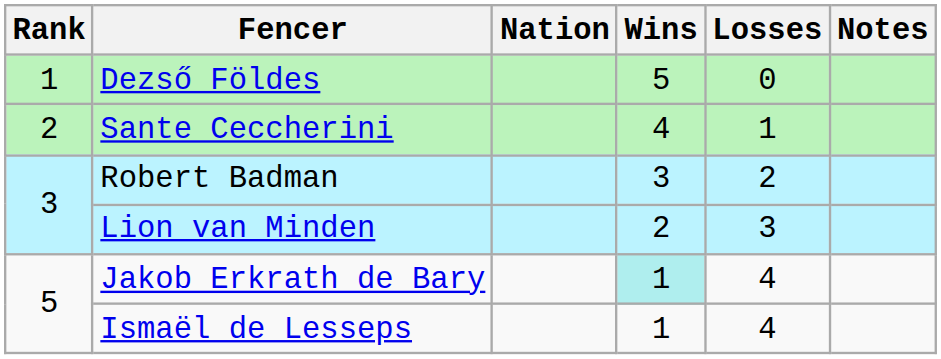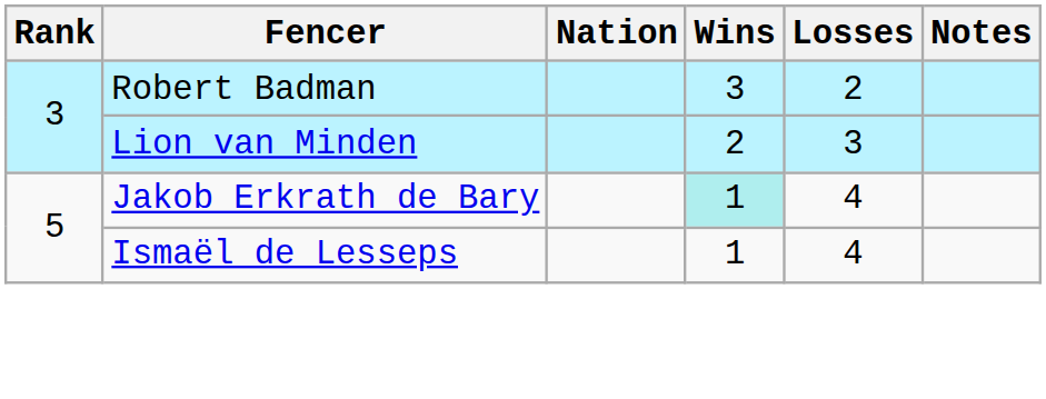- row: 1 | Dezső Földes | 5 | 0
- row: 2 | Sante Ceccherini | 4 | 1
